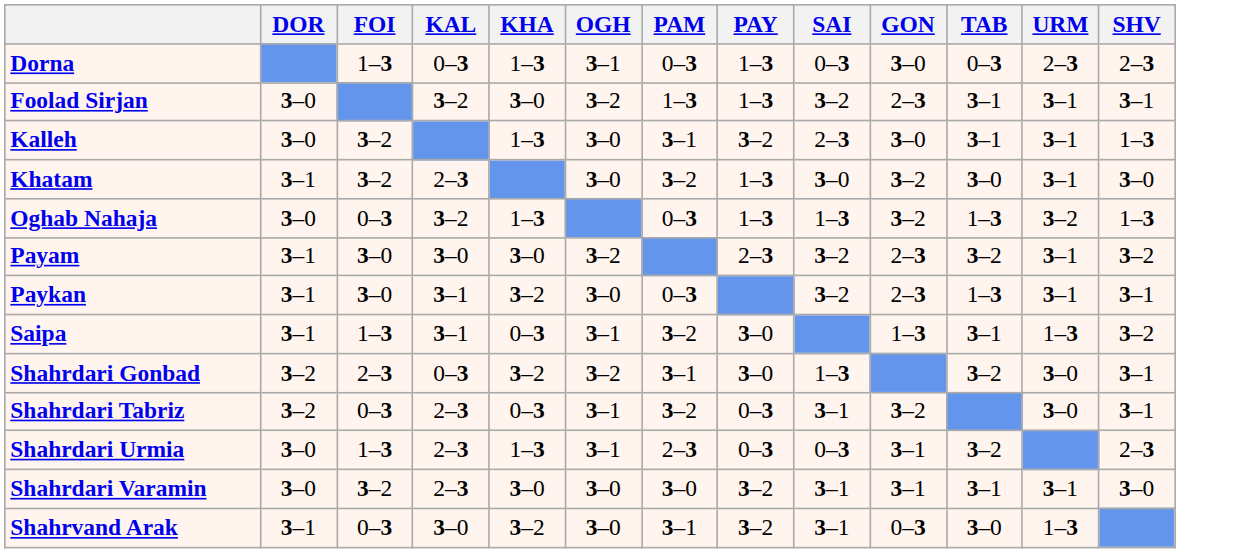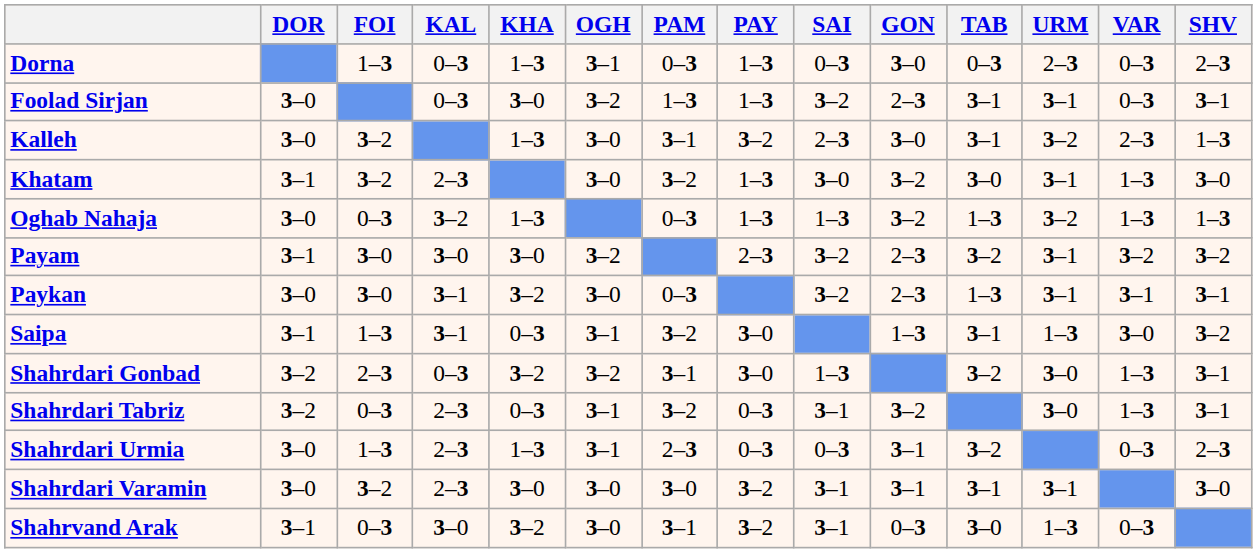+ column: VAR | 0–3 | 0–3 | 2–3 | 1–3 | 1–3 | 3–2 | 3–1 | 3–0 | 1–3 | 1–3 | 0–3 | 0–3
Foolad Sirjan | KAL: 3–2 -> 0–3
Kalleh | URM: 3–1 -> 3–2
Paykan | DOR: 3–1 -> 3–0
